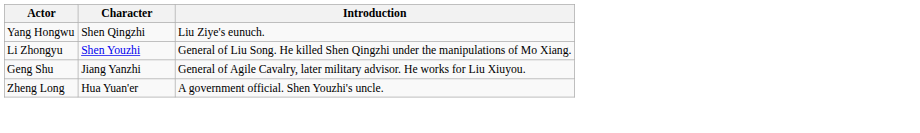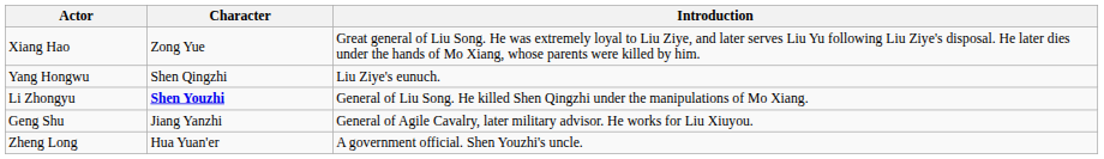+ row: Xiang Hao | Zong Yue | Great general of Liu Song. He was extremely loyal to Liu Ziye, and later serves Liu Yu following Liu Ziye's disposal. He later dies under the hands of Mo Xiang, whose parents were killed by him.
Li Zhongyu | Character: normal -> bold
